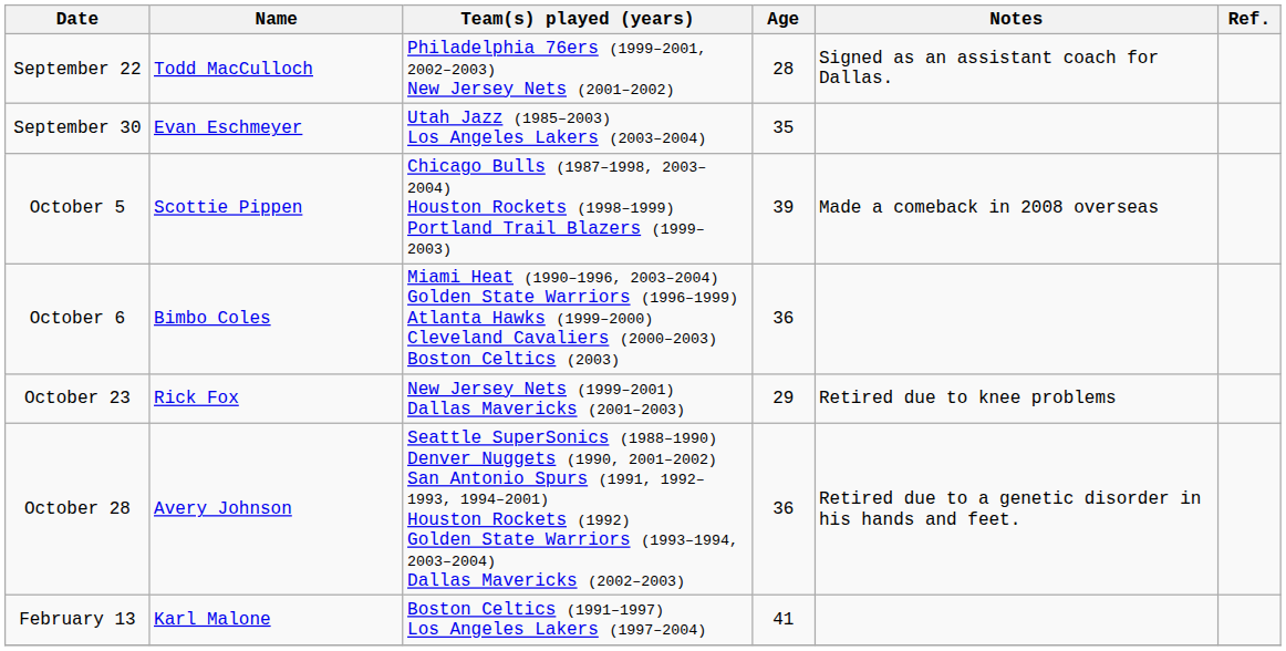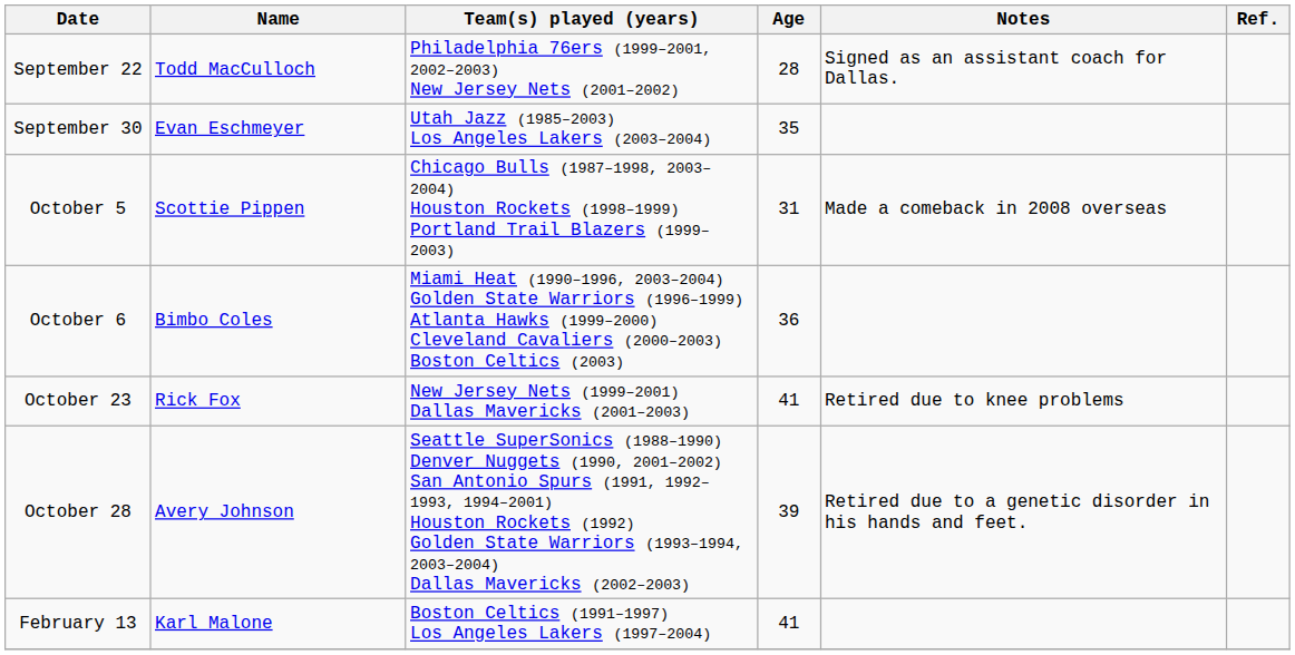October 5 | Age: 39 -> 31
October 23 | Age: 29 -> 41
October 28 | Age: 36 -> 39
